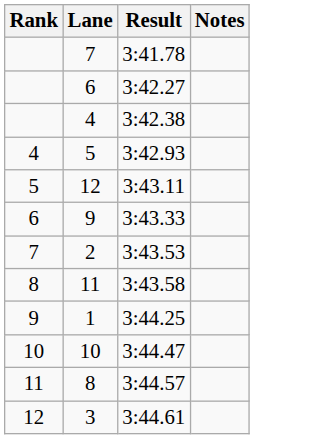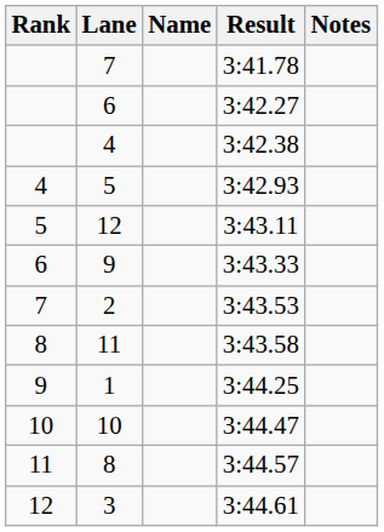+ column: Name
